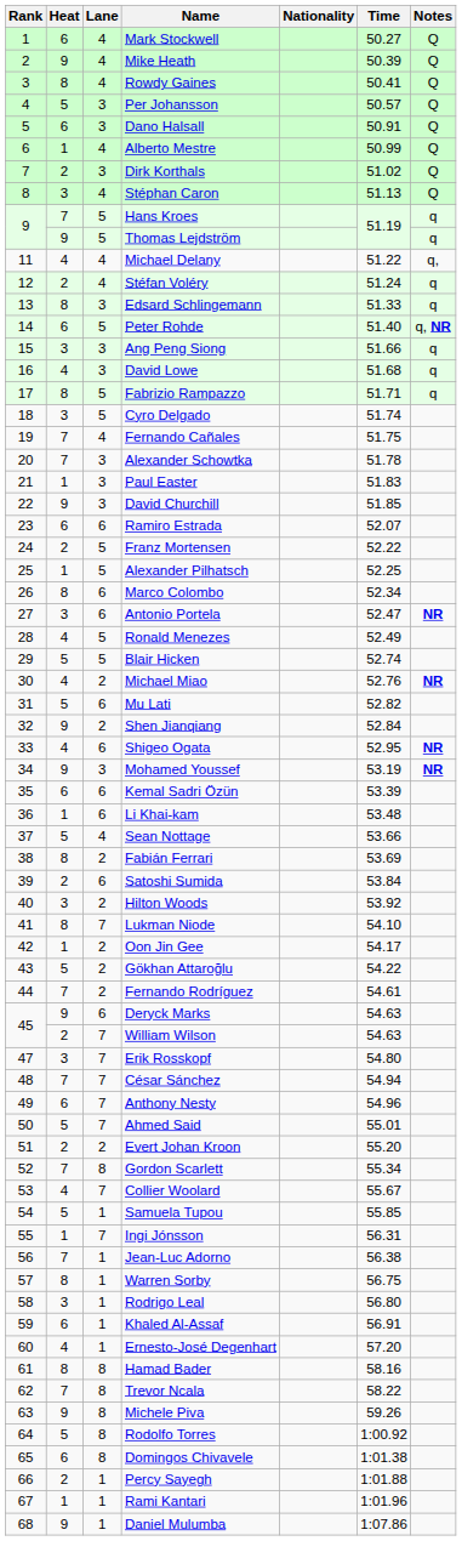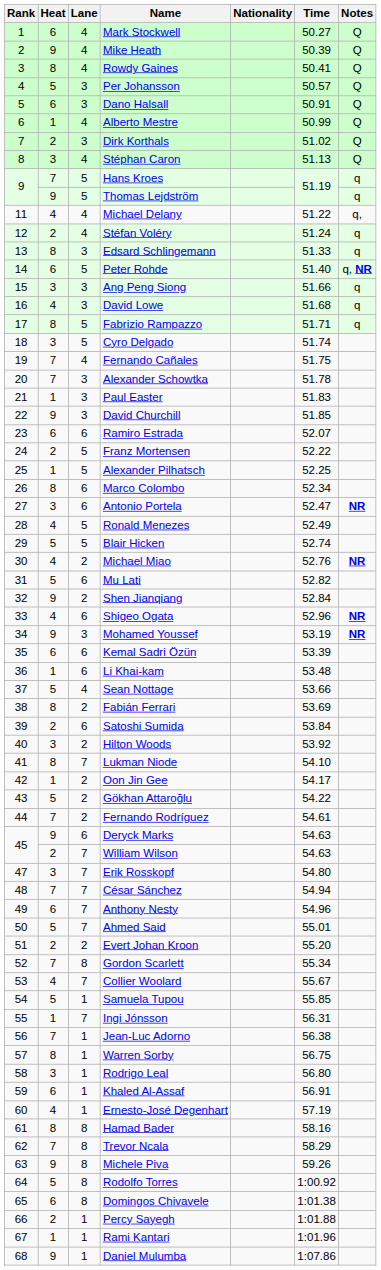Shigeo Ogata | Time: 52.95 -> 52.96
Ernesto-José Degenhart | Time: 57.20 -> 57.19
Trevor Ncala | Time: 58.22 -> 58.29
